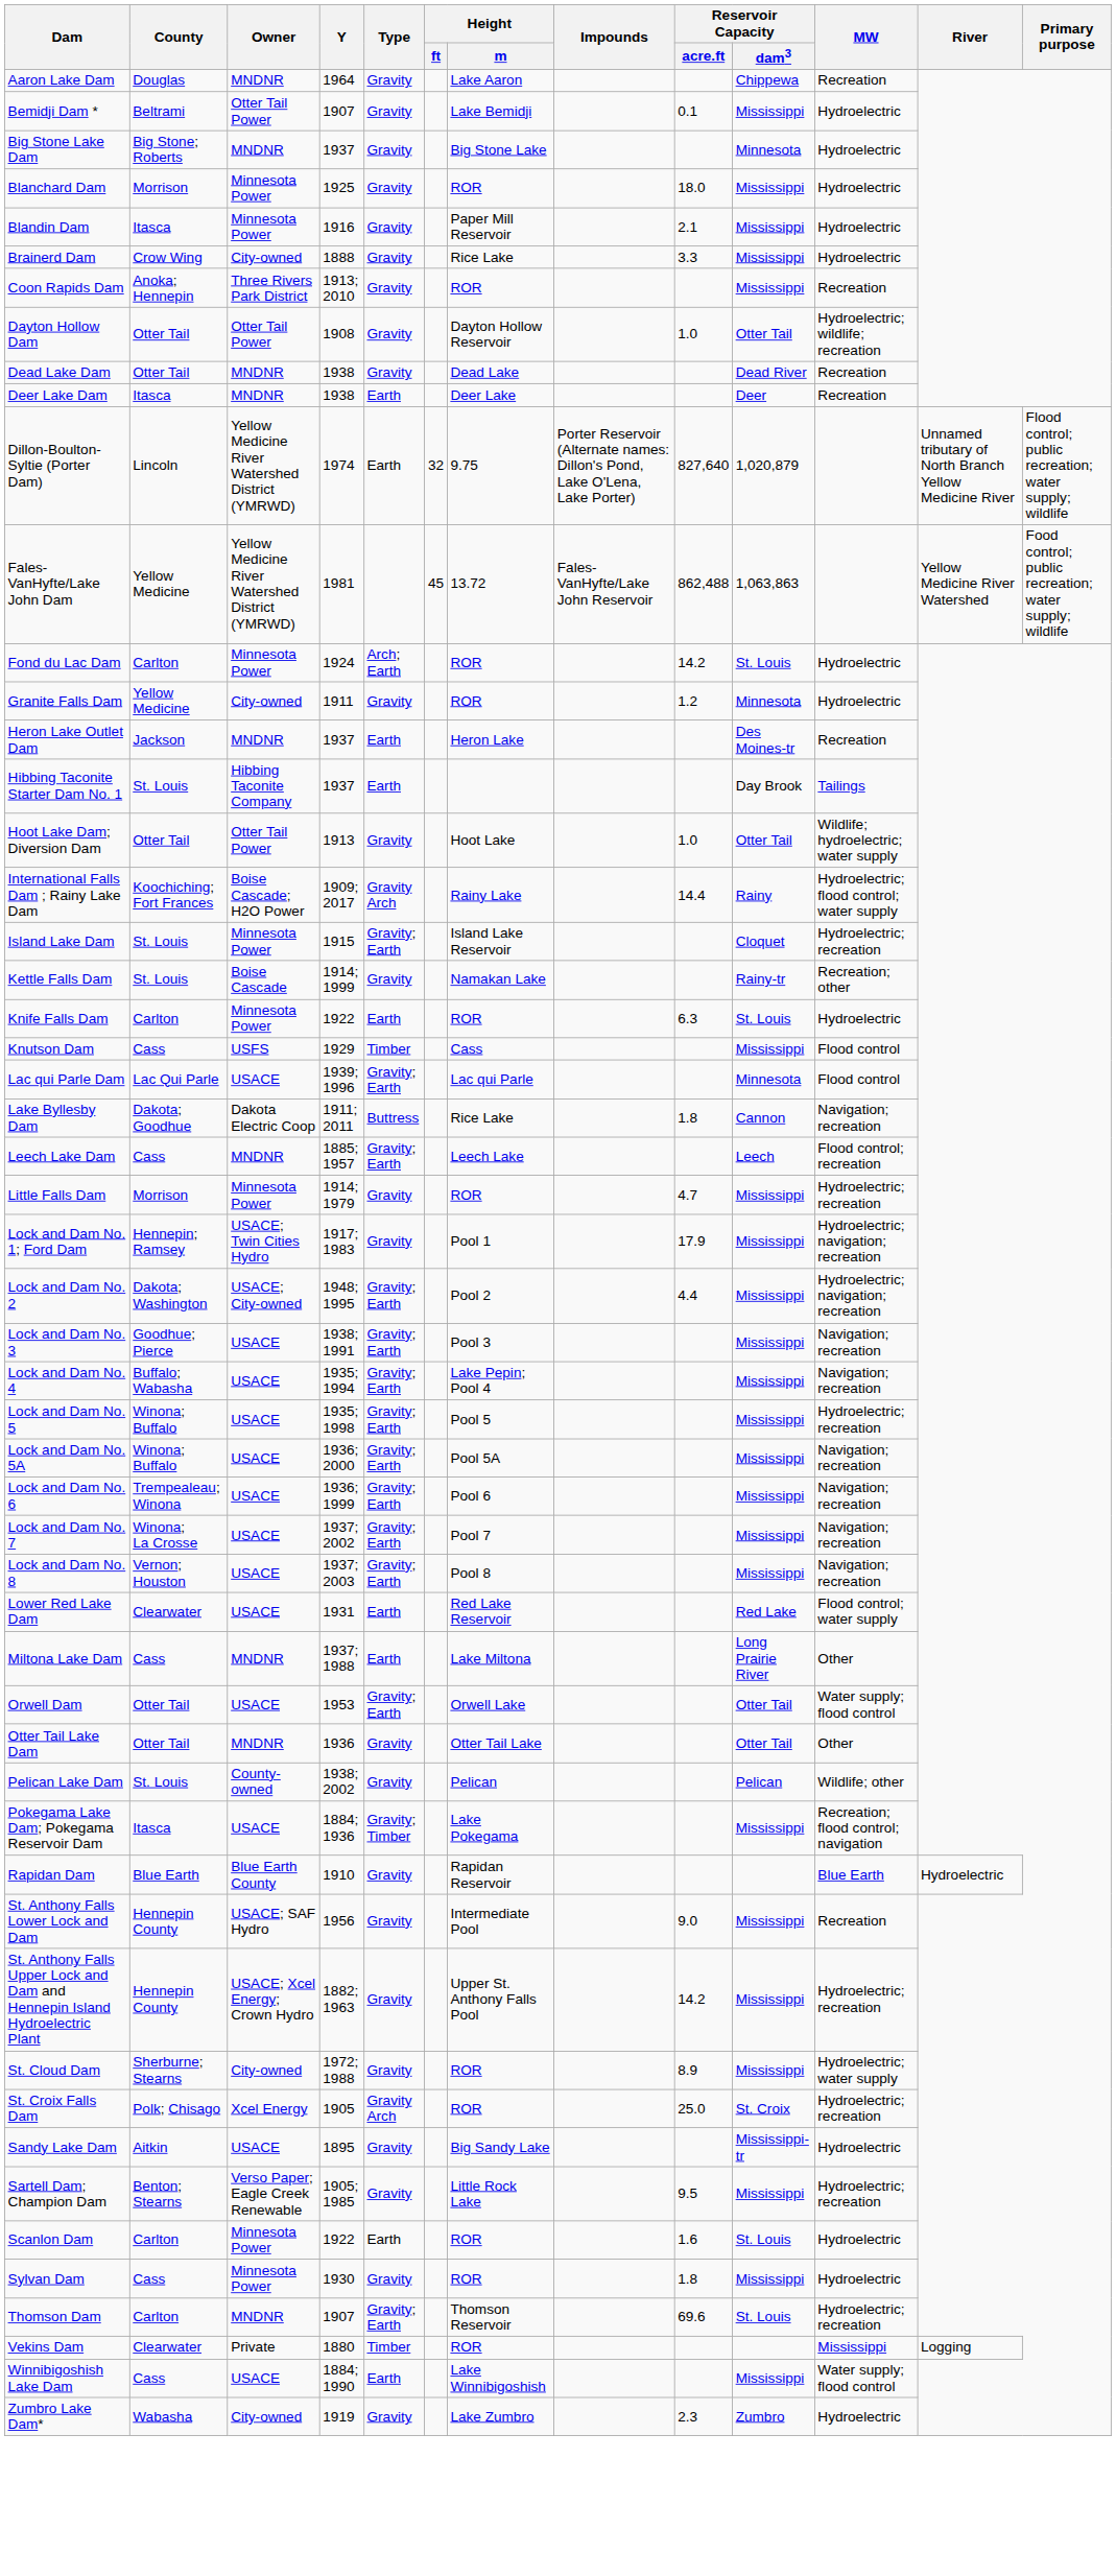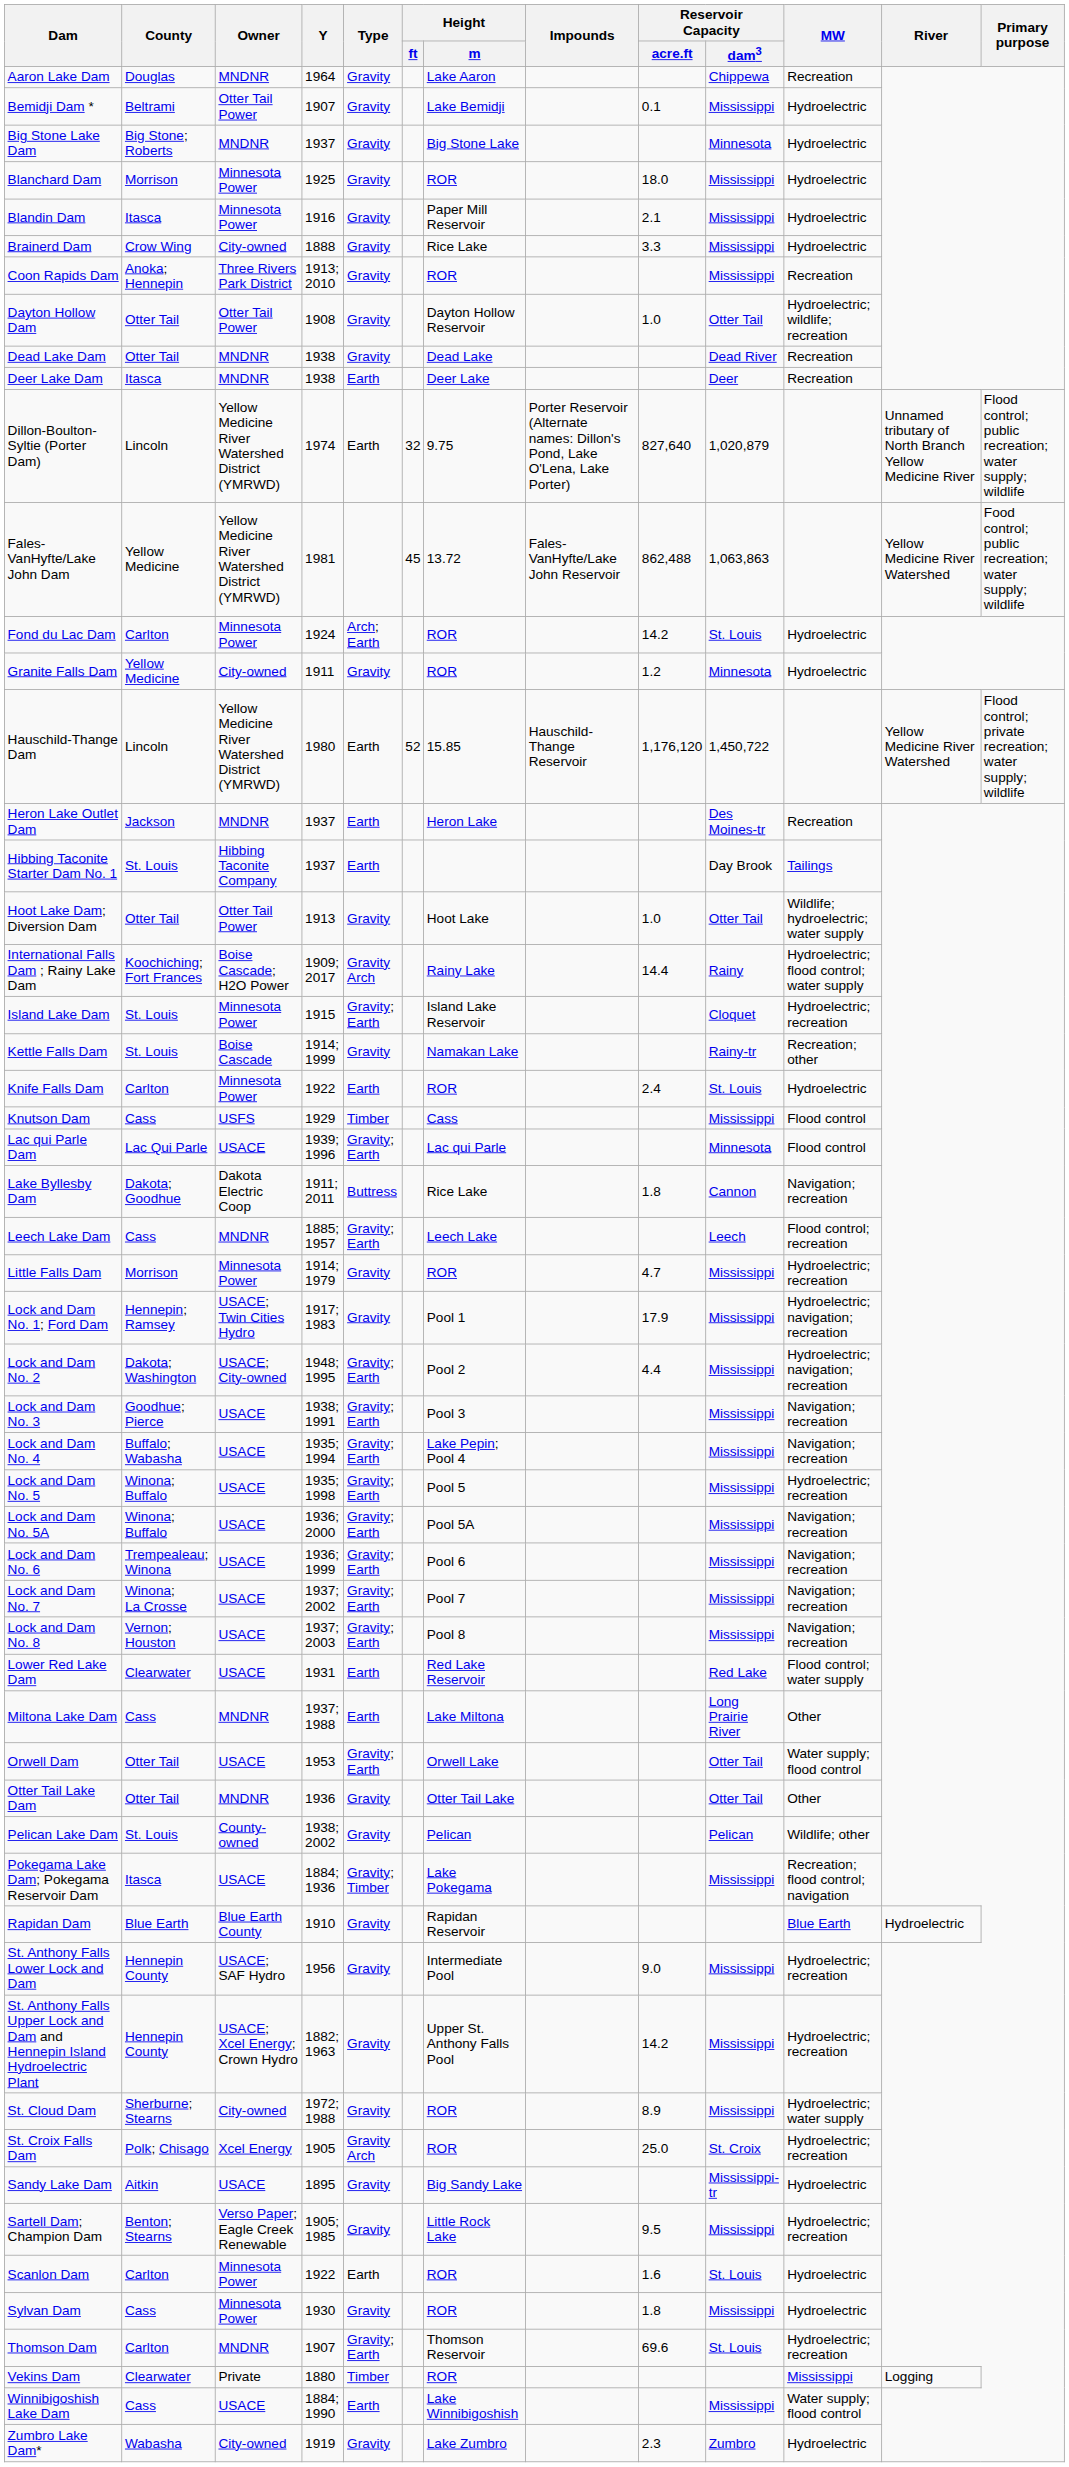+ row: Hauschild-Thange Dam | Lincoln | Yellow Medicine River Watershed District (YMRWD) | 1980 | Earth | 52 | 15.85 | Hauschild-Thange Reservoir | 1,176,120 | 1,450,722 | Yellow Medicine River Watershed | Flood control; private recreation; water supply; wildlife
Knife Falls Dam | Reservoir Capacity / acre.ft: 6.3 -> 2.4
St. Anthony Falls Lower Lock and Dam | MW: Recreation -> Hydroelectric; recreation
